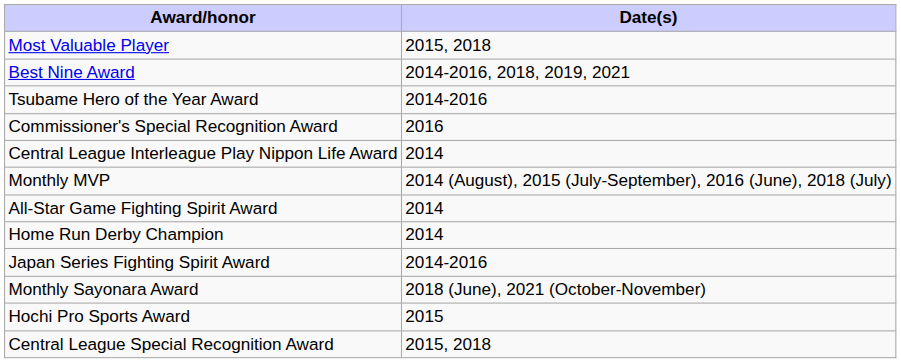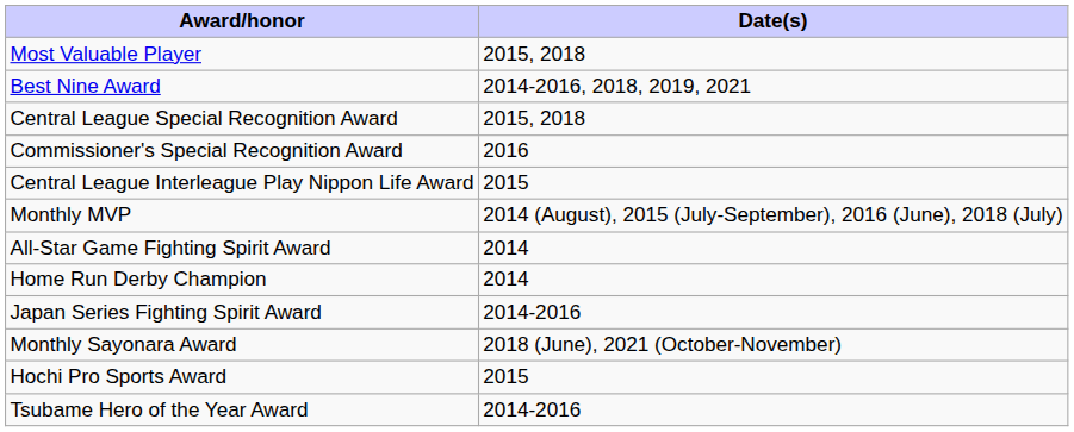rows swapped: Central League Special Recognition Award <-> Tsubame Hero of the Year Award
Central League Interleague Play Nippon Life Award | Date(s): 2014 -> 2015
